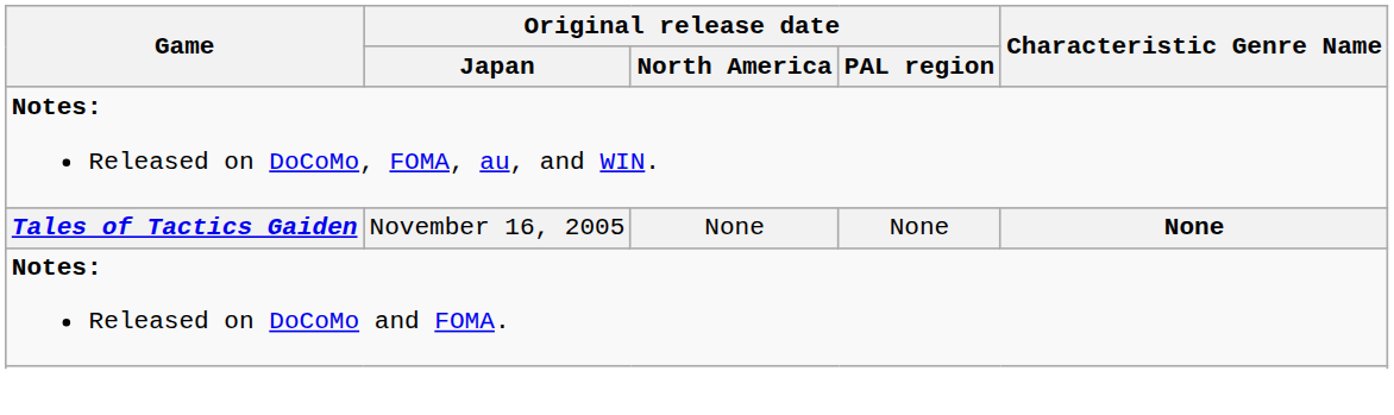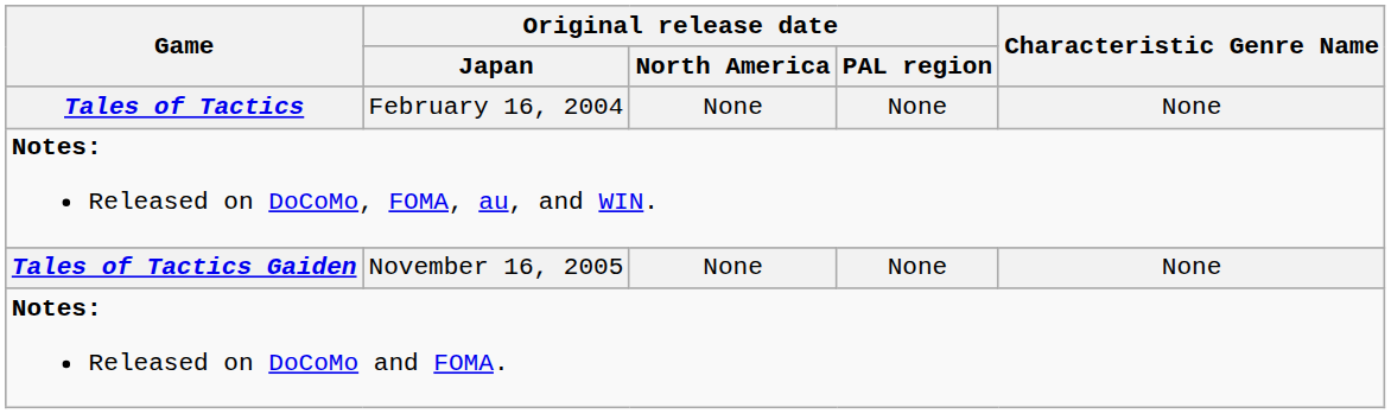+ row: Tales of Tactics | February 16, 2004 | None | None | None
Tales of Tactics Gaiden | Characteristic Genre Name: bold -> normal
